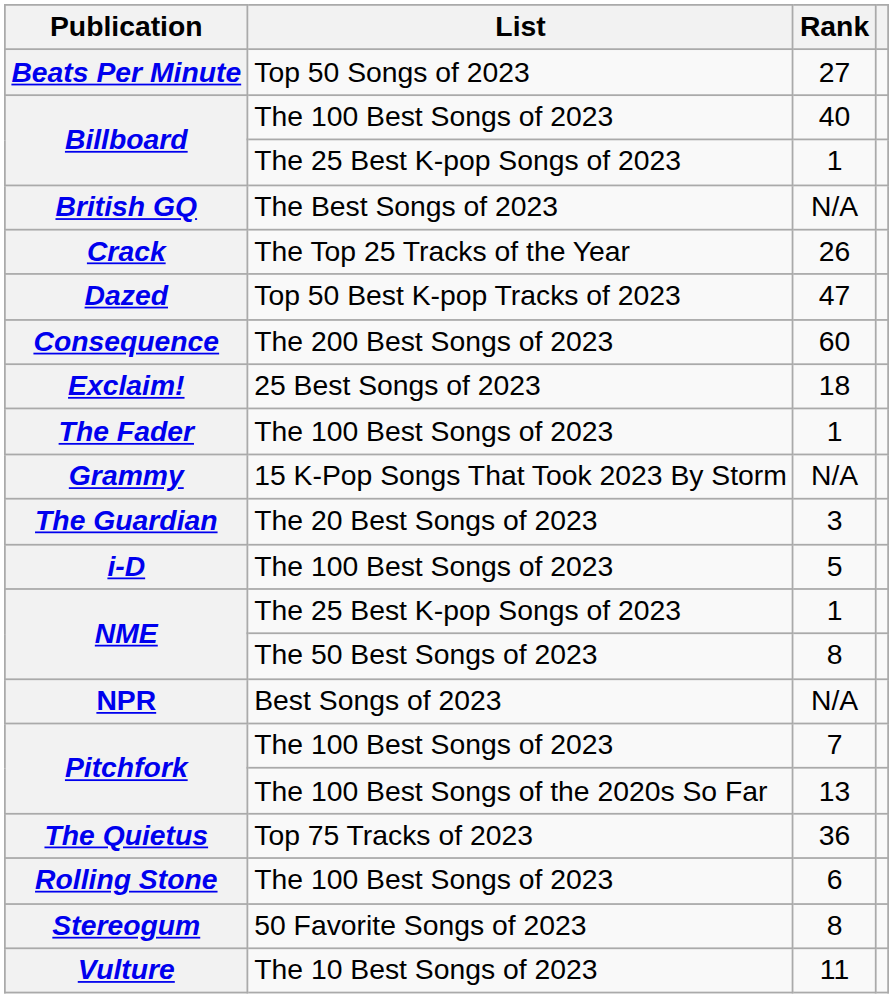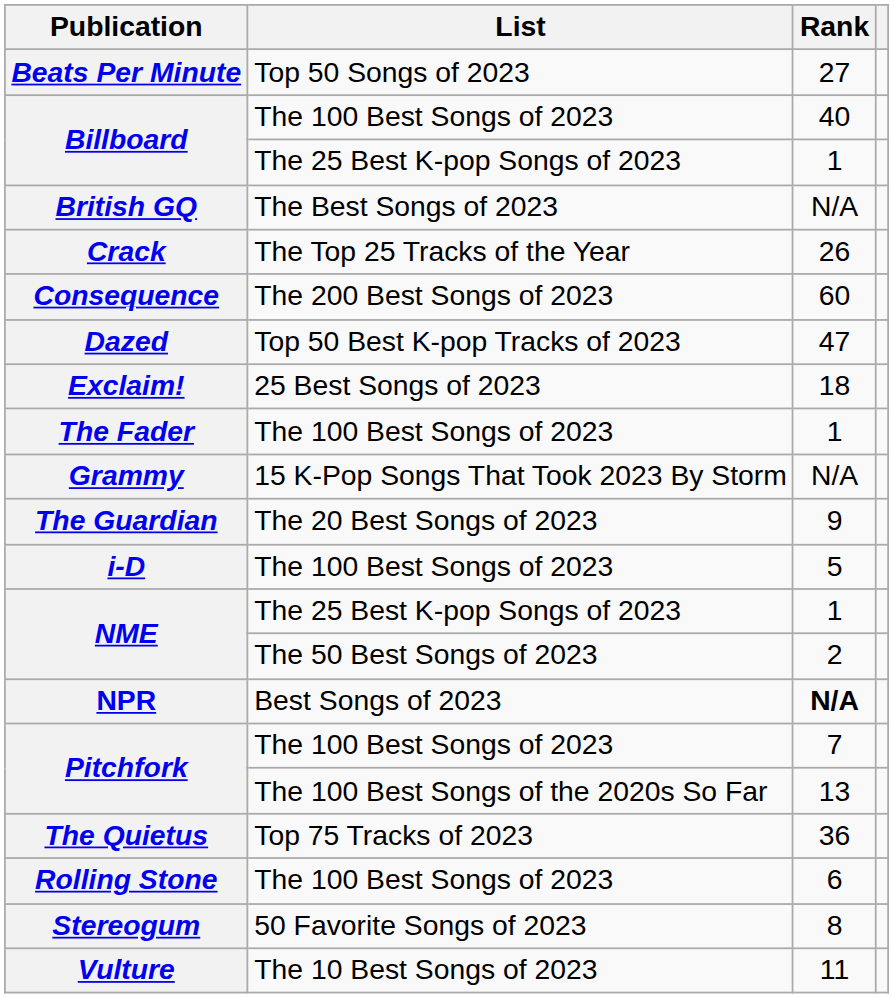rows swapped: Consequence <-> Dazed
The Guardian | Rank: 3 -> 9
NME / The 50 Best Songs of 2023 | Rank: 8 -> 2
NPR | Rank: normal -> bold
